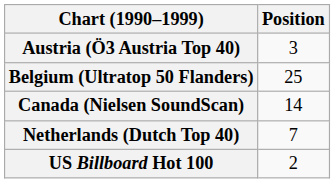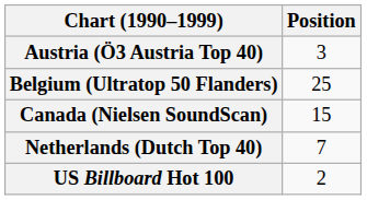Canada (Nielsen SoundScan) | Position: 14 -> 15
